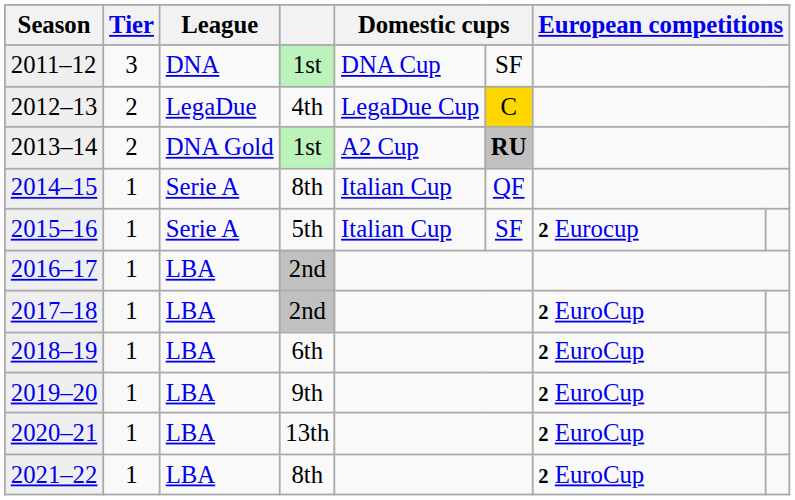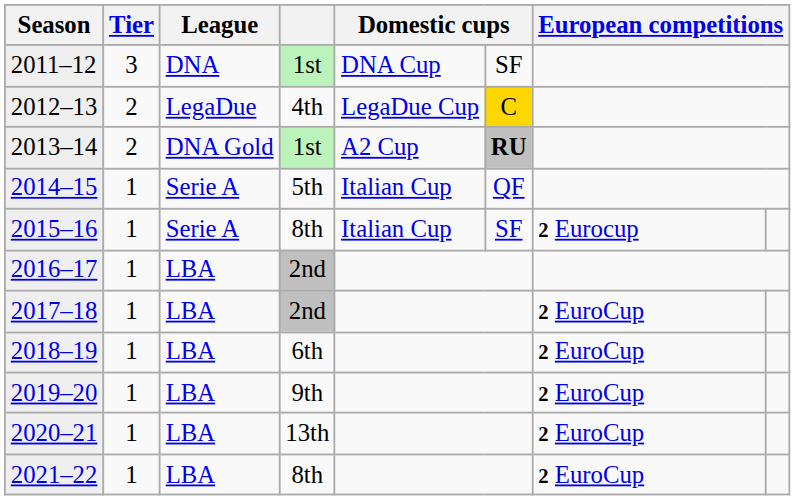2014–15 | column 4: 8th -> 5th
2015–16 | column 4: 5th -> 8th
